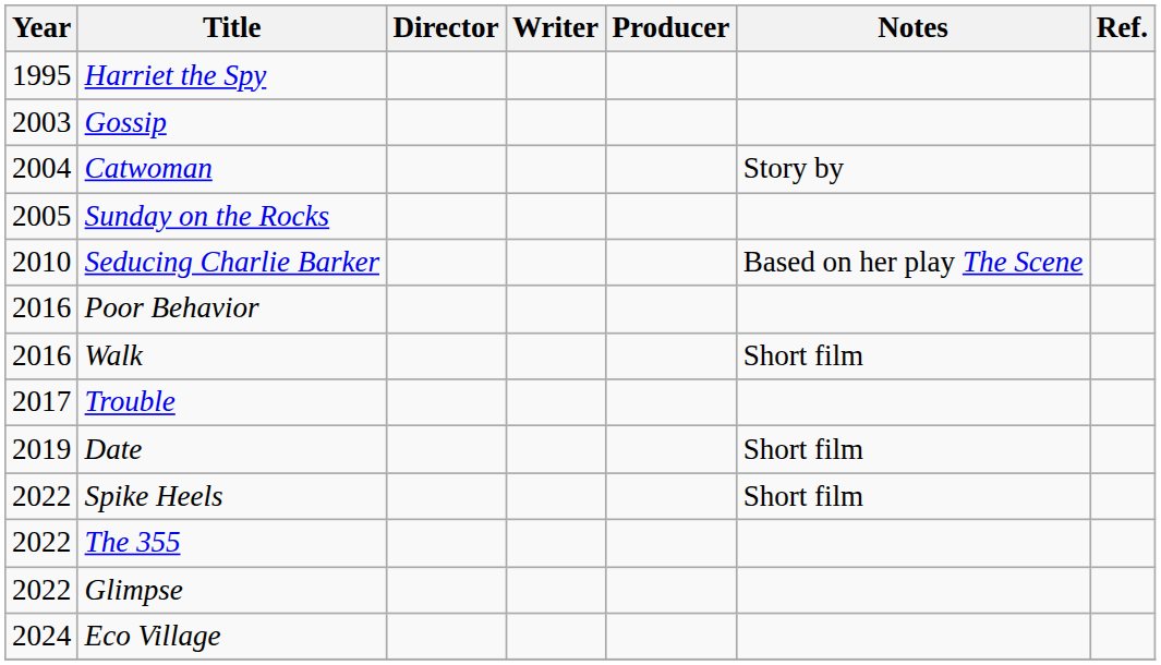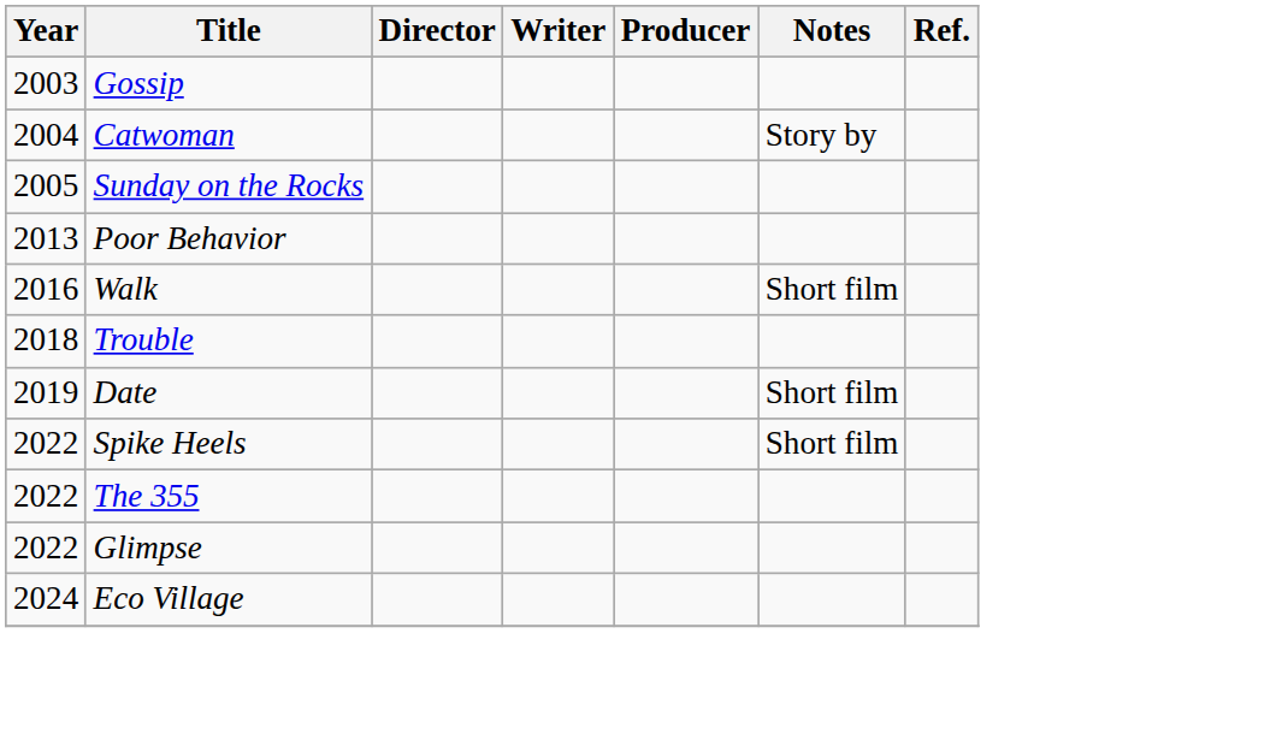- row: 1995 | Harriet the Spy
- row: 2010 | Seducing Charlie Barker | Based on her play The Scene
Poor Behavior | Year: 2016 -> 2013
Trouble | Year: 2017 -> 2018
